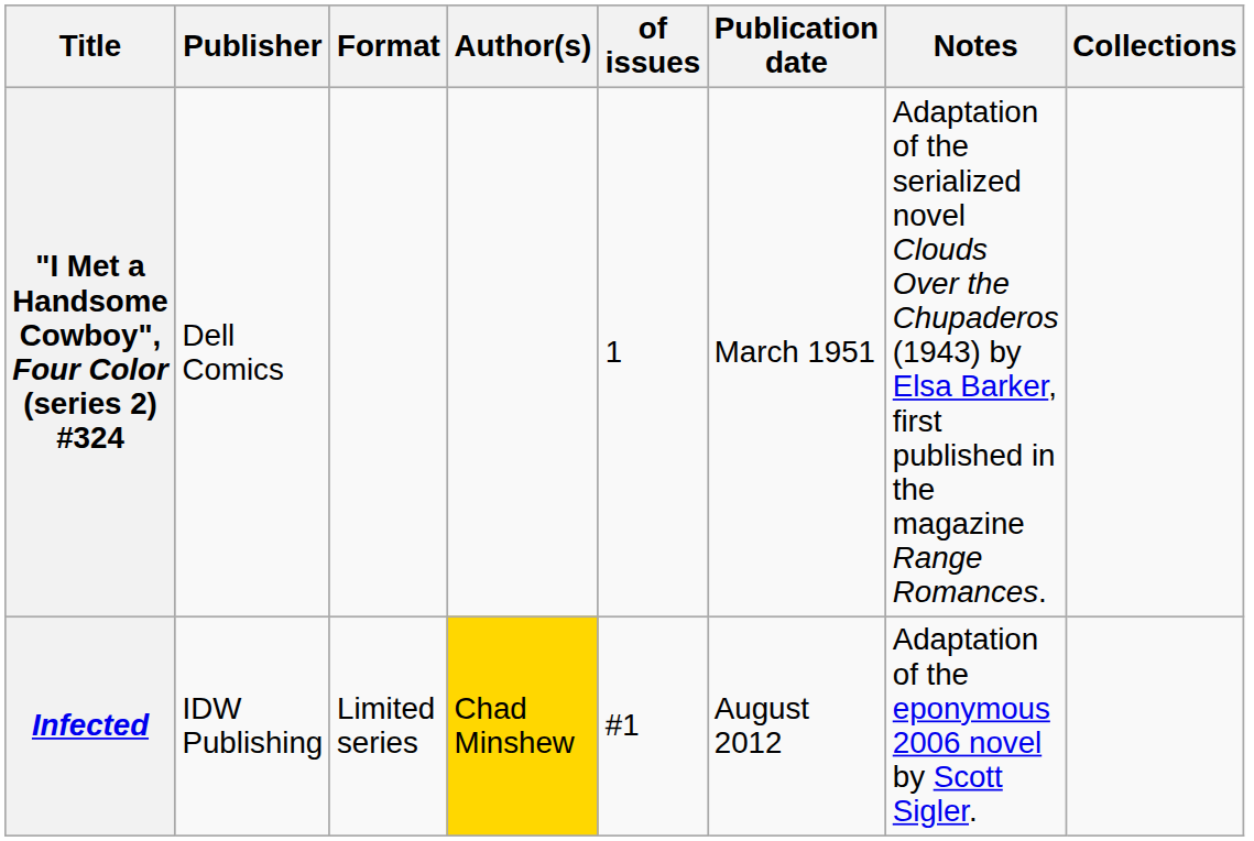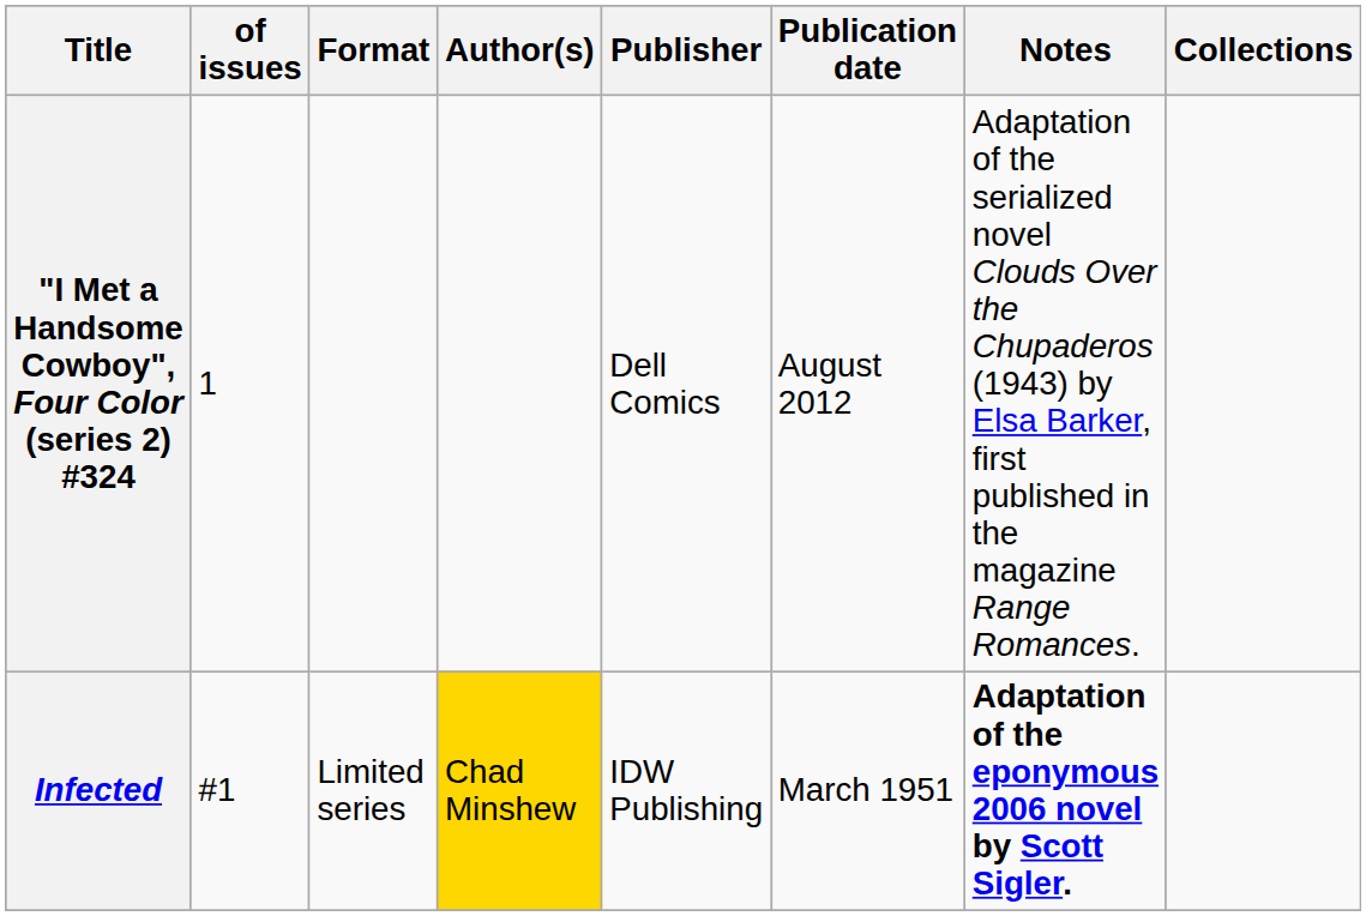columns swapped: of issues <-> Publisher
"I Met a Handsome Cowboy", Four Color (series 2) #324 | Publication date: March 1951 -> August 2012
Infected | Publication date: August 2012 -> March 1951
Infected | Notes: normal -> bold
